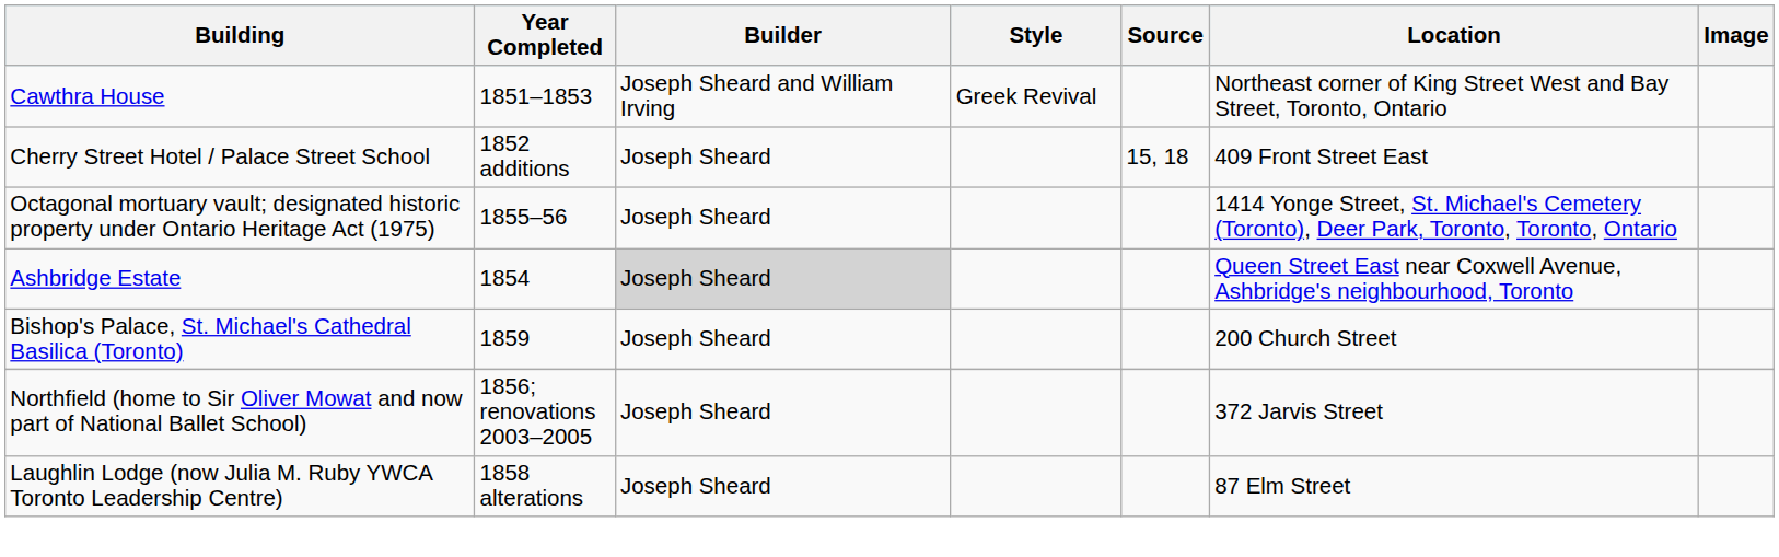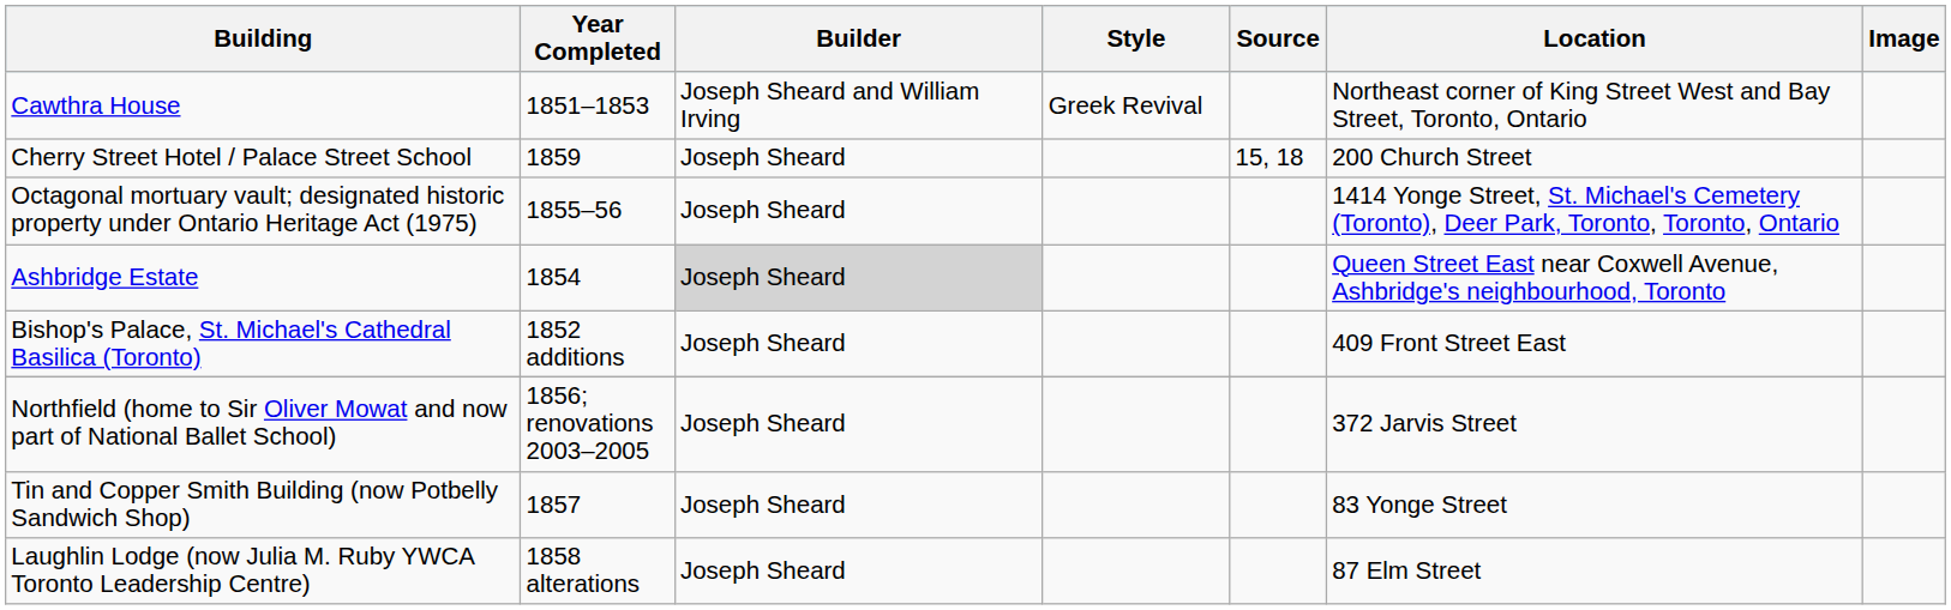Cherry Street Hotel / Palace Street School | Year Completed: 1852 additions -> 1859
Cherry Street Hotel / Palace Street School | Location: 409 Front Street East -> 200 Church Street
Bishop's Palace, St. Michael's Cathedral Basilica (Toronto) | Year Completed: 1859 -> 1852 additions
Bishop's Palace, St. Michael's Cathedral Basilica (Toronto) | Location: 200 Church Street -> 409 Front Street East
+ row: Tin and Copper Smith Building (now Potbelly Sandwich Shop) | 1857 | Joseph Sheard | 83 Yonge Street
